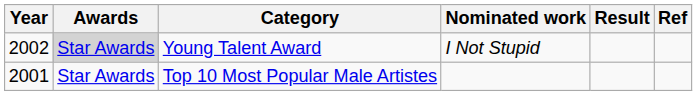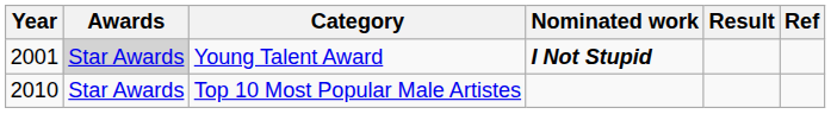Young Talent Award | Year: 2002 -> 2001
Young Talent Award | Nominated work: normal -> bold
Top 10 Most Popular Male Artistes | Year: 2001 -> 2010
